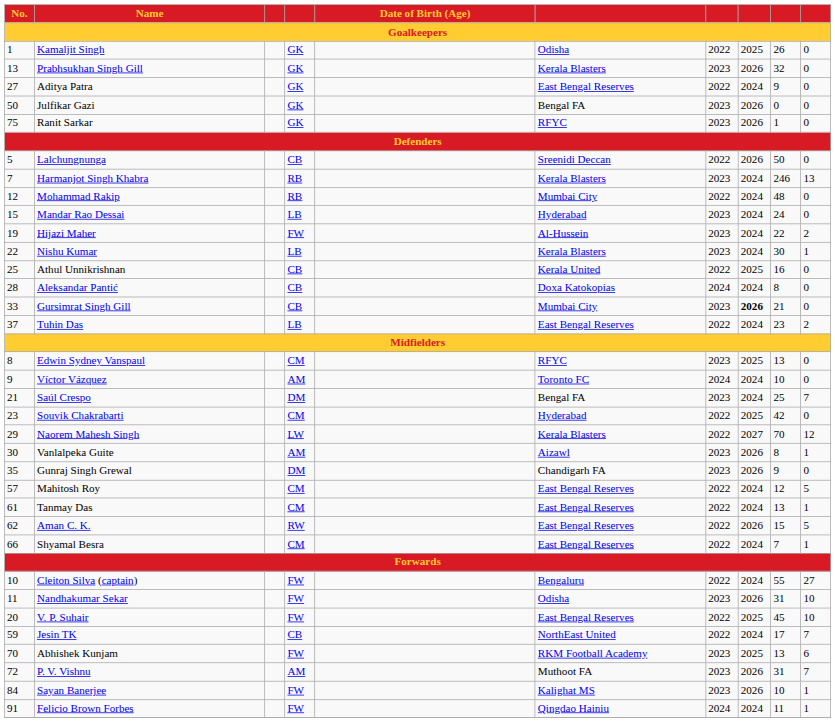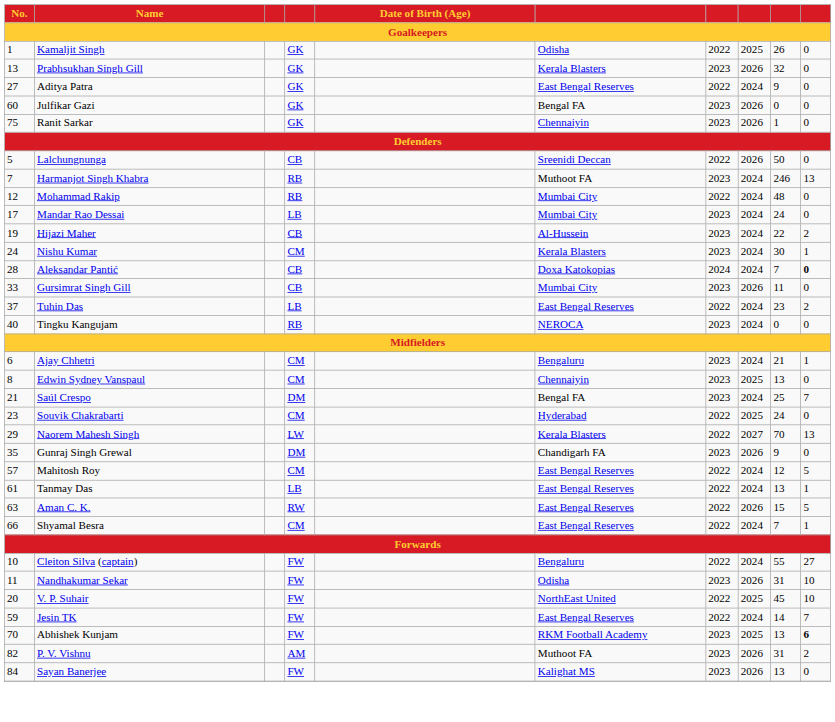Julfikar Gazi | No.: 50 -> 60
Ranit Sarkar | column 6: RFYC -> Chennaiyin
Harmanjot Singh Khabra | column 6: Kerala Blasters -> Muthoot FA
Mandar Rao Dessai | No.: 15 -> 17
Mandar Rao Dessai | column 6: Hyderabad -> Mumbai City
Hijazi Maher | column 4: FW -> CB
Nishu Kumar | No.: 22 -> 24
Nishu Kumar | column 4: LB -> CM
- row: 25 | Athul Unnikrishnan | CB | Kerala United | 2022 | 2025 | 16 | 0
Aleksandar Pantić | column 9: 8 -> 7
Aleksandar Pantić | column 10: normal -> bold
Gursimrat Singh Gill | column 8: bold -> normal
Gursimrat Singh Gill | column 9: 21 -> 11
+ row: 40 | Tingku Kangujam | RB | NEROCA | 2023 | 2024 | 0 | 0
+ row: 6 | Ajay Chhetri | CM | Bengaluru | 2023 | 2024 | 21 | 1
Edwin Sydney Vanspaul | column 6: RFYC -> Chennaiyin
- row: 9 | Víctor Vázquez | AM | Toronto FC | 2024 | 2024 | 10 | 0
Souvik Chakrabarti | column 9: 42 -> 24
Naorem Mahesh Singh | column 10: 12 -> 13
- row: 30 | Vanlalpeka Guite | AM | Aizawl | 2023 | 2026 | 8 | 1
Tanmay Das | column 4: CM -> LB
Aman C. K. | No.: 62 -> 63
V. P. Suhair | column 6: East Bengal Reserves -> NorthEast United
Jesin TK | column 4: CB -> FW
Jesin TK | column 6: NorthEast United -> East Bengal Reserves
Jesin TK | column 9: 17 -> 14
Abhishek Kunjam | column 10: normal -> bold
P. V. Vishnu | No.: 72 -> 82
P. V. Vishnu | column 10: 7 -> 2
Sayan Banerjee | column 9: 10 -> 13
Sayan Banerjee | column 10: 1 -> 0
- row: 91 | Felicio Brown Forbes | FW | Qingdao Hainiu | 2024 | 2024 | 11 | 1
